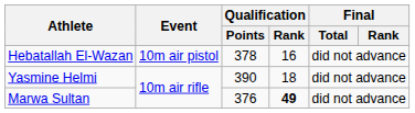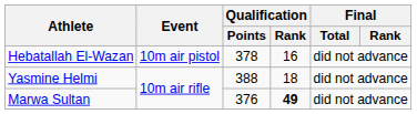Yasmine Helmi | Qualification / Points: 390 -> 388
